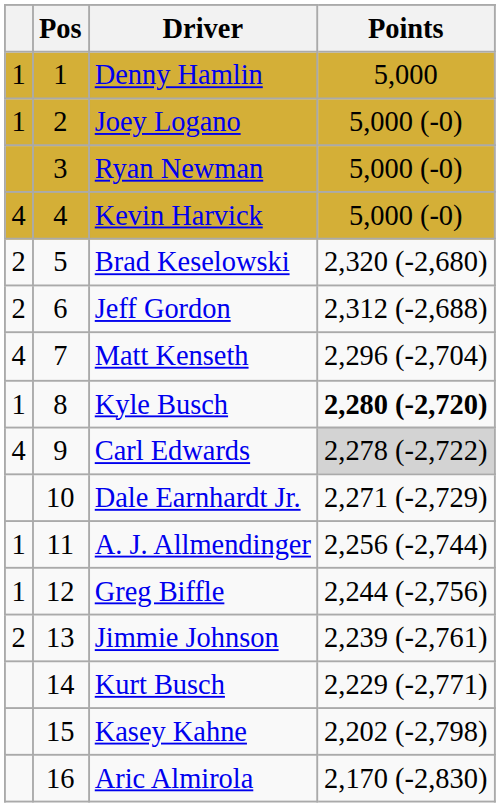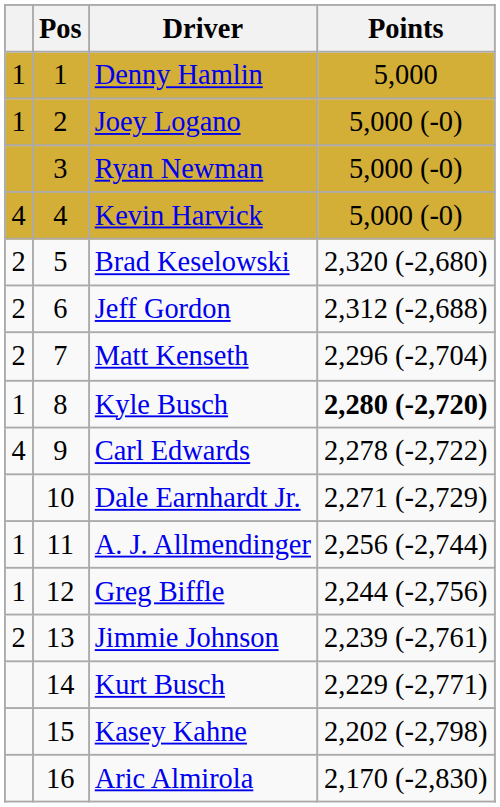Matt Kenseth | column 1: 4 -> 2
Carl Edwards | Points: lightgrey background -> no background
